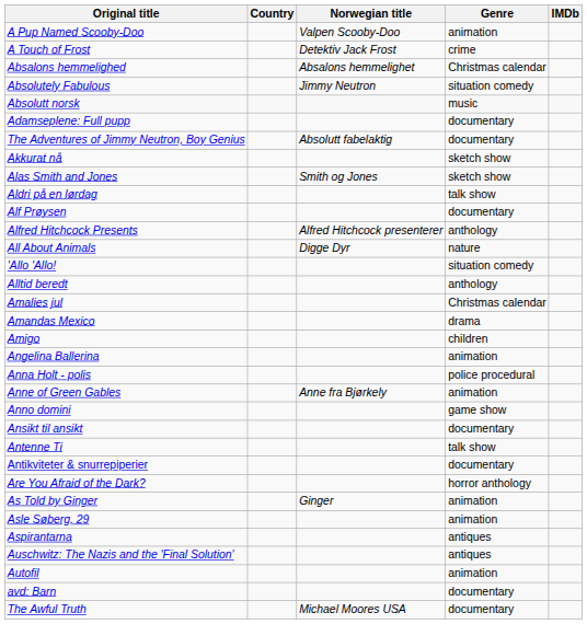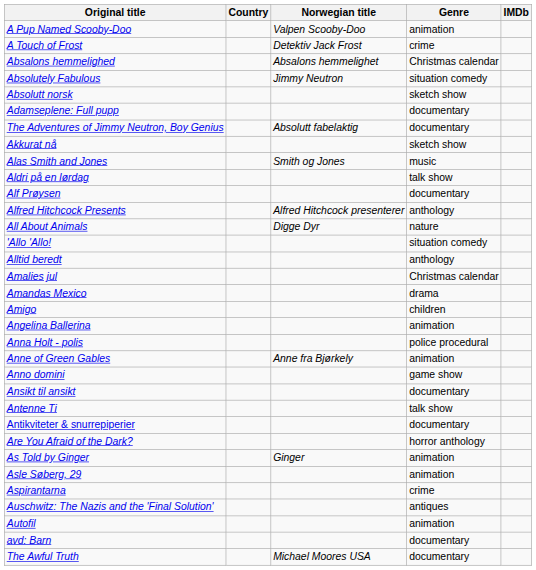Absolutt norsk | Genre: music -> sketch show
Alas Smith and Jones | Genre: sketch show -> music
Aspirantarna | Genre: antiques -> crime
